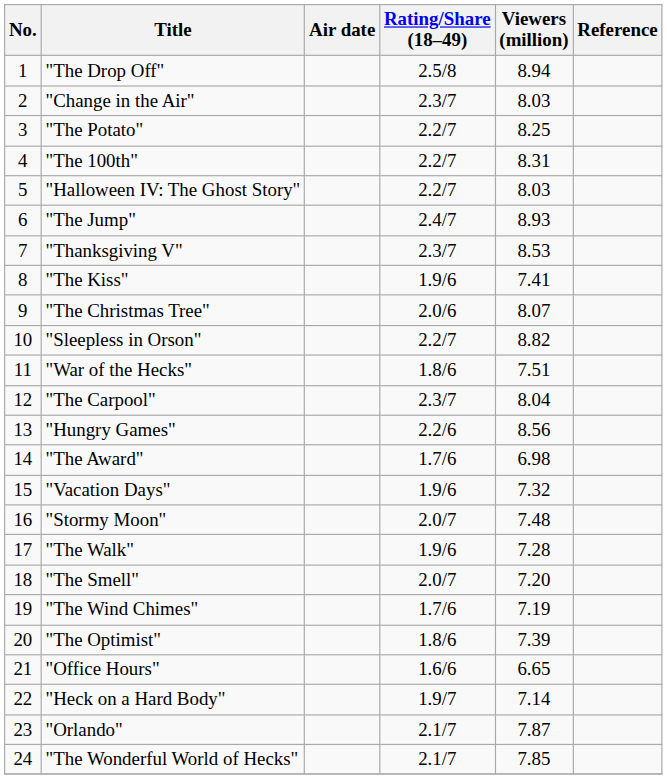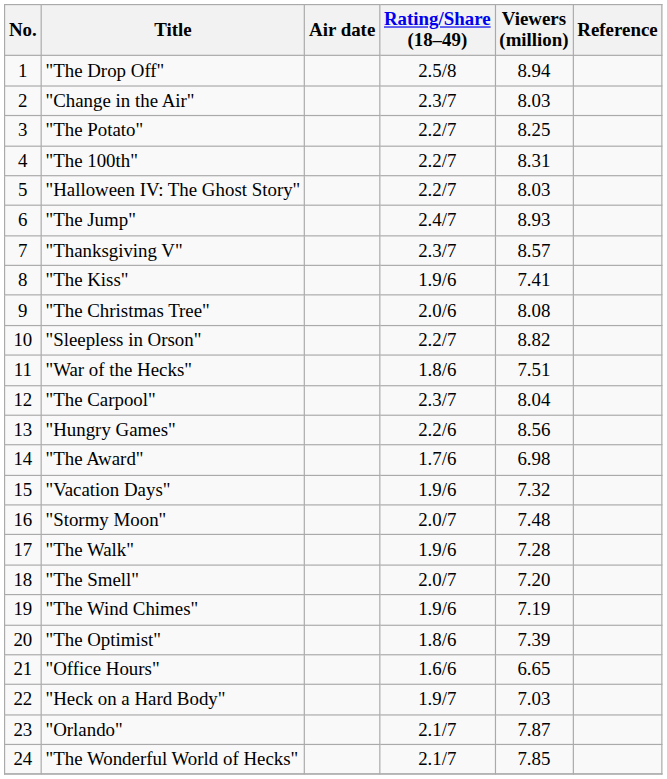"Thanksgiving V" | Viewers (million): 8.53 -> 8.57
"The Christmas Tree" | Viewers (million): 8.07 -> 8.08
"The Wind Chimes" | Rating/Share (18–49): 1.7/6 -> 1.9/6
"Heck on a Hard Body" | Viewers (million): 7.14 -> 7.03
